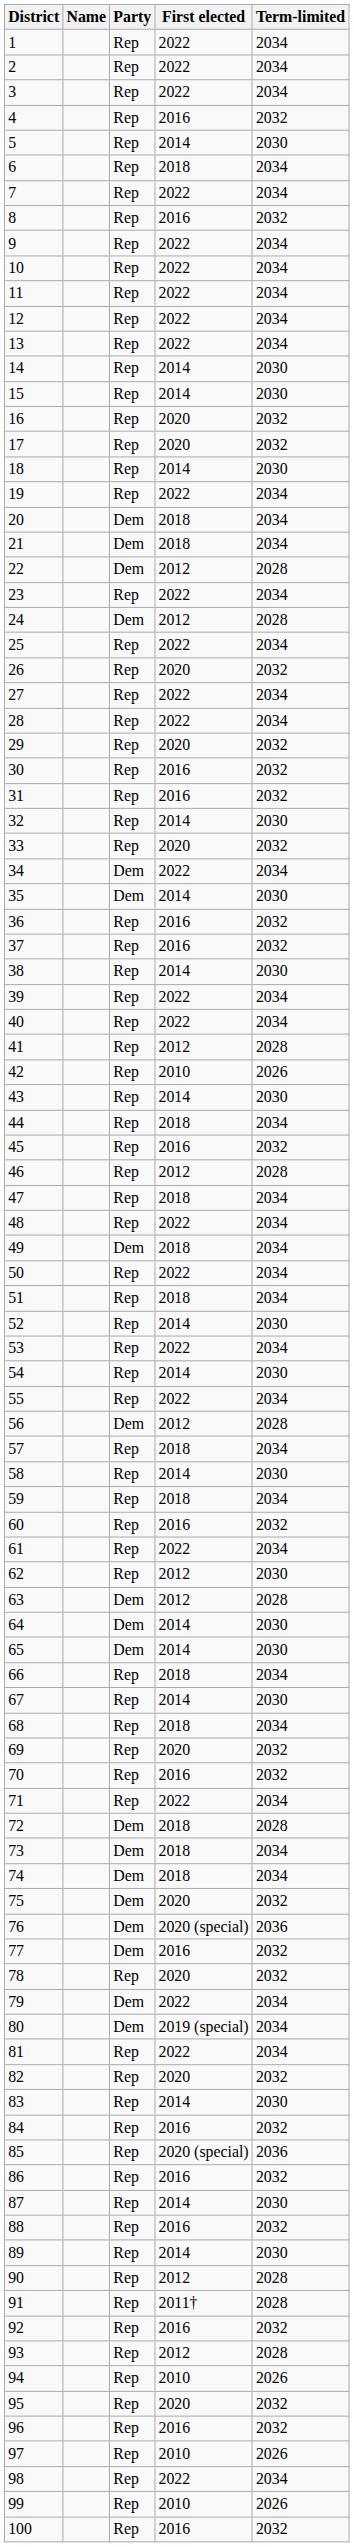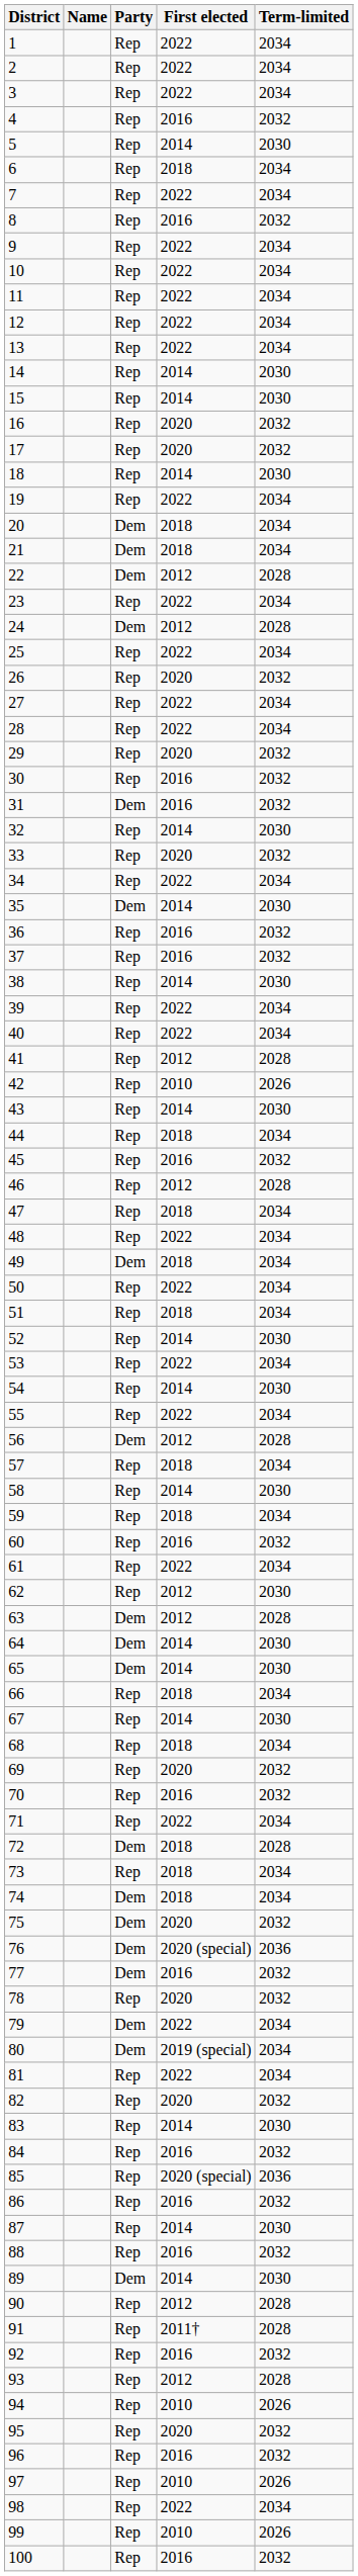31 | Party: Rep -> Dem
34 | Party: Dem -> Rep
73 | Party: Dem -> Rep
89 | Party: Rep -> Dem
